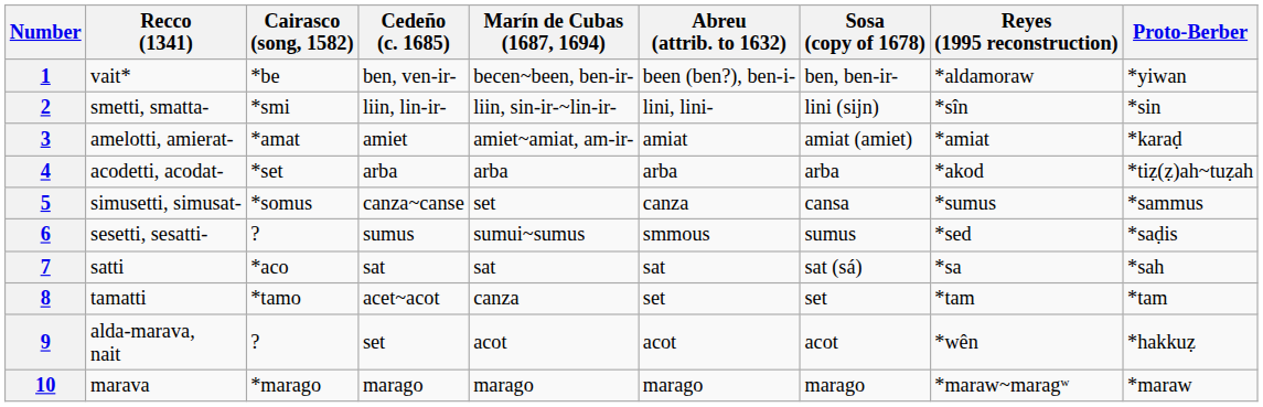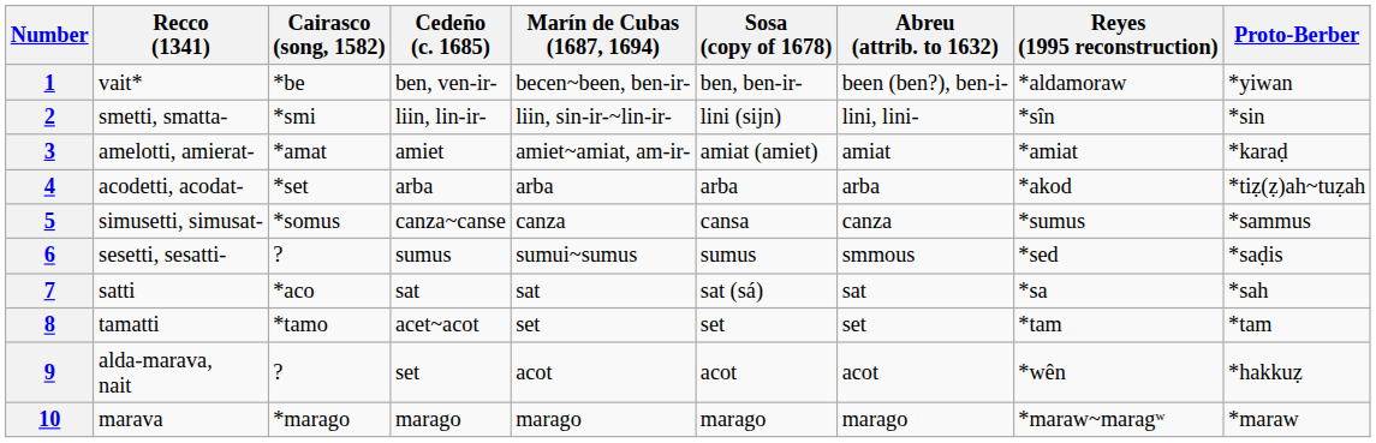columns swapped: Sosa (copy of 1678) <-> Abreu (attrib. to 1632)
5 | Marín de Cubas (1687, 1694): set -> canza
8 | Marín de Cubas (1687, 1694): canza -> set
